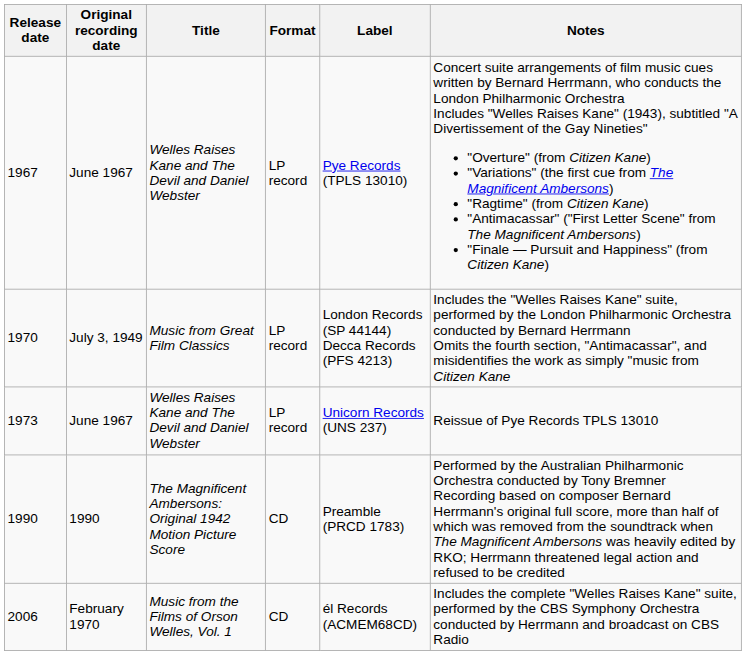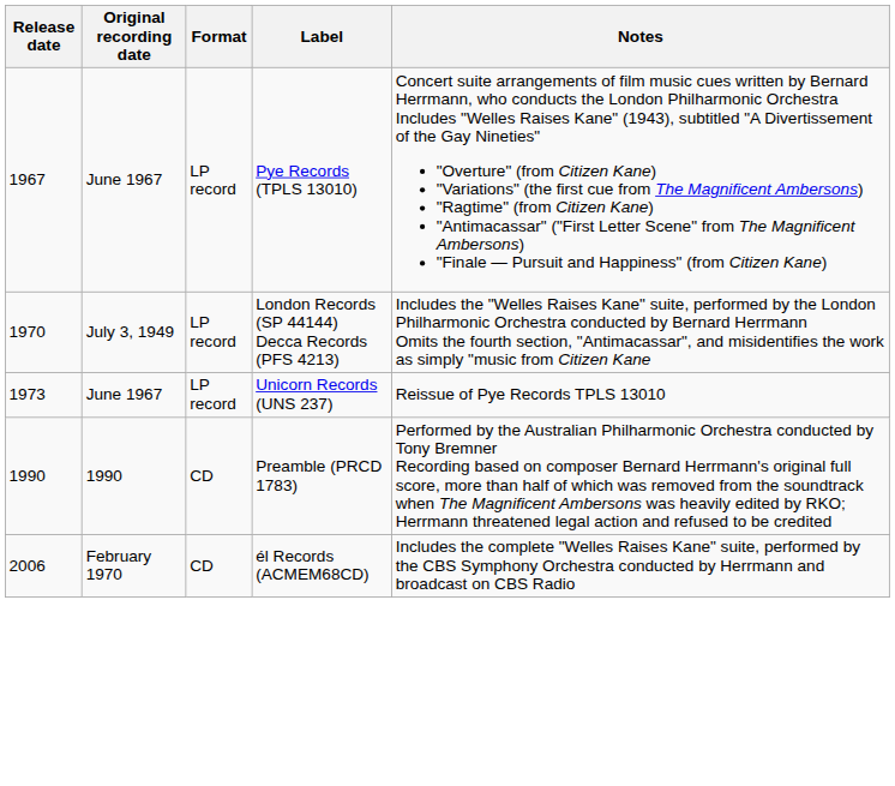- column: Title | Welles Raises Kane and The Devil and Daniel Webster | Music from Great Film Classics | Welles Raises Kane and The Devil and Daniel Webster | The Magnificent Ambersons: Original 1942 Motion Picture Score | Music from the Films of Orson Welles, Vol. 1
